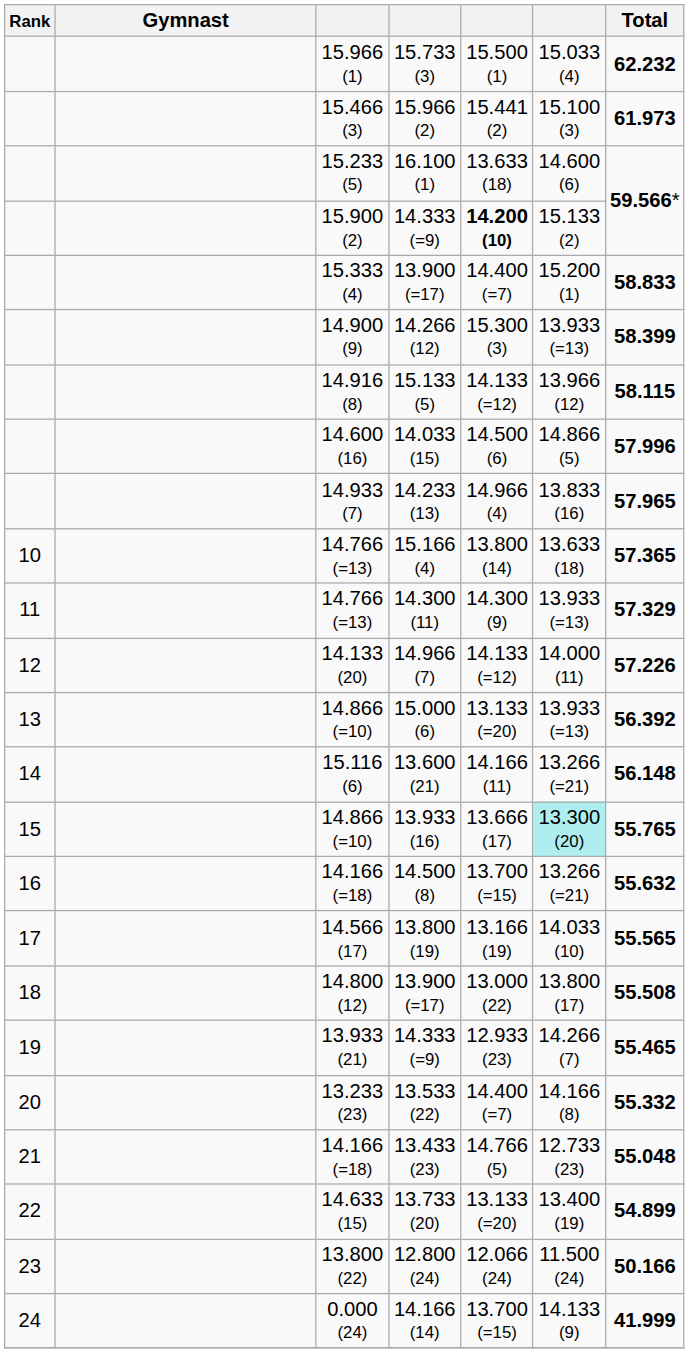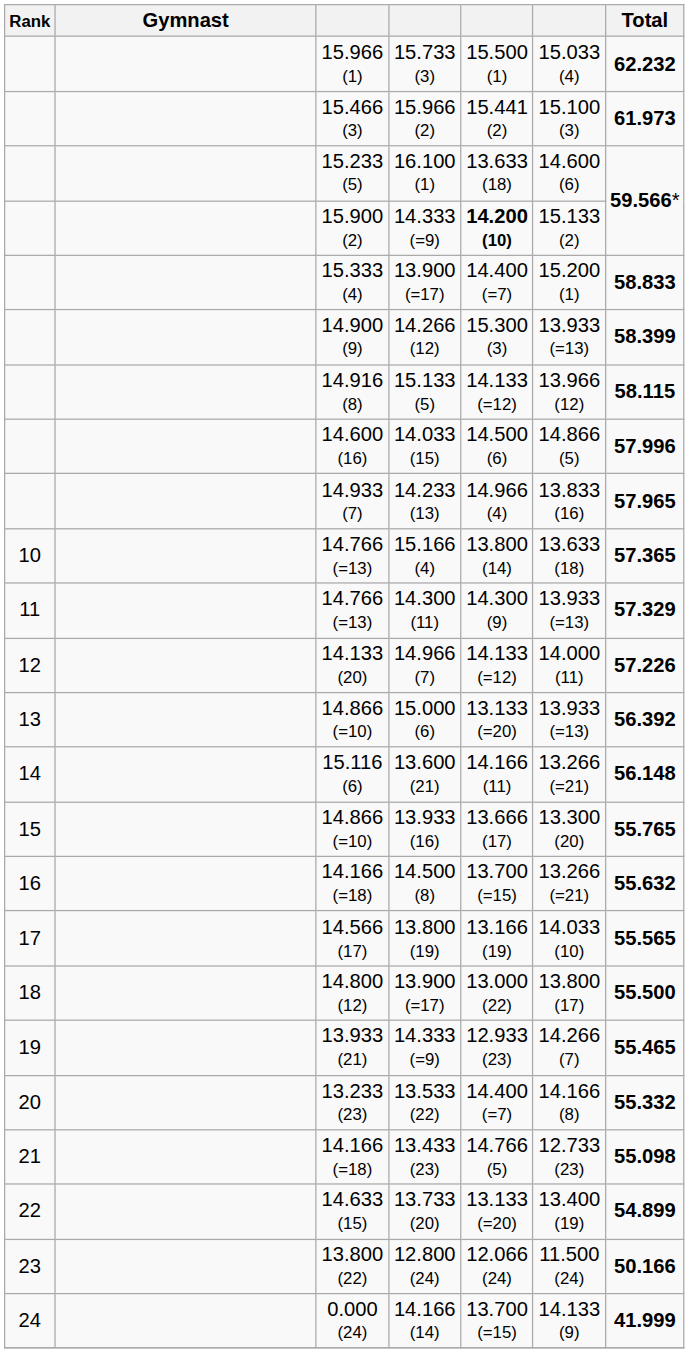13.933 (16) | column 6: paleturquoise background -> no background
14.800 (12) / 13.900 (=17) | Total: 55.508 -> 55.500
13.433 (23) | Total: 55.048 -> 55.098
